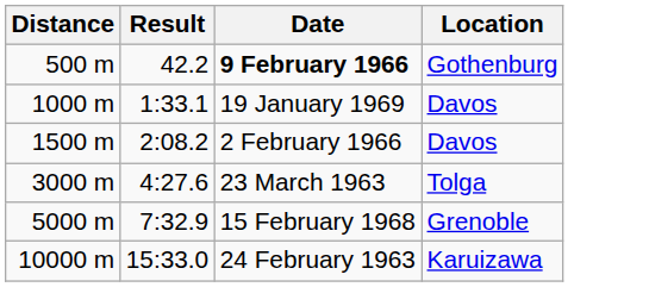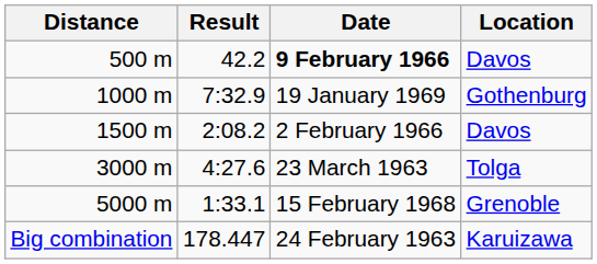500 m | Location: Gothenburg -> Davos
1000 m | Result: 1:33.1 -> 7:32.9
1000 m | Location: Davos -> Gothenburg
5000 m | Result: 7:32.9 -> 1:33.1
- row: 10000 m | 15:33.0 | 24 February 1963 | Karuizawa
+ row: Big combination | 178.447 | 24 February 1963 | Karuizawa
